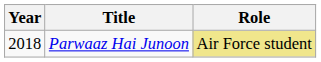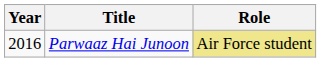Parwaaz Hai Junoon | Year: 2018 -> 2016
